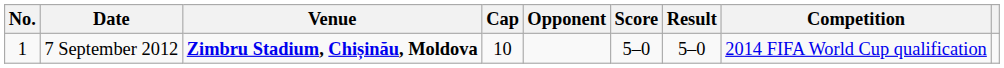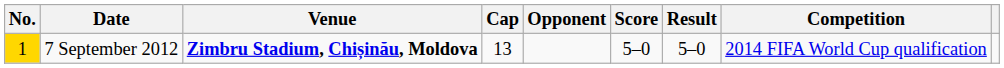7 September 2012 | No.: no background -> gold background
7 September 2012 | Cap: 10 -> 13
